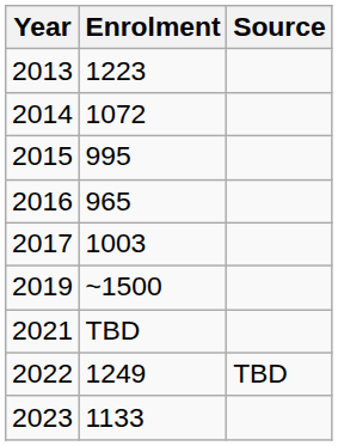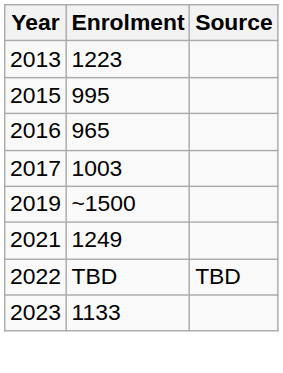- row: 2014 | 1072
2021 | Enrolment: TBD -> 1249
2022 | Enrolment: 1249 -> TBD
